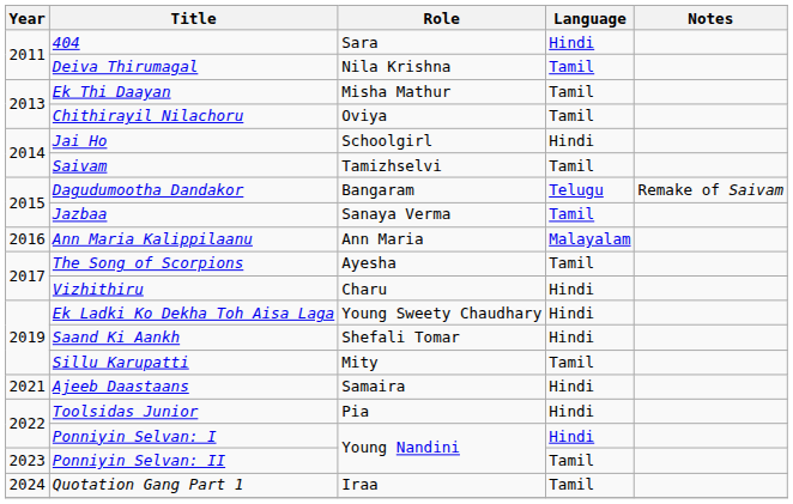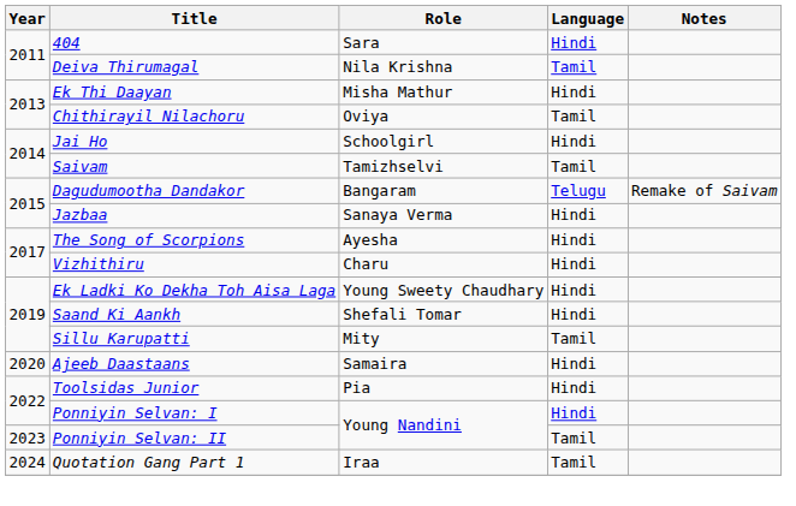Ek Thi Daayan | Language: Tamil -> Hindi
Jazbaa | Language: Tamil -> Hindi
- row: 2016 | Ann Maria Kalippilaanu | Ann Maria | Malayalam
The Song of Scorpions | Language: Tamil -> Hindi
Ajeeb Daastaans | Year: 2021 -> 2020
